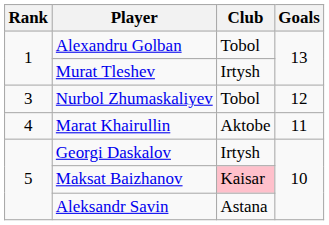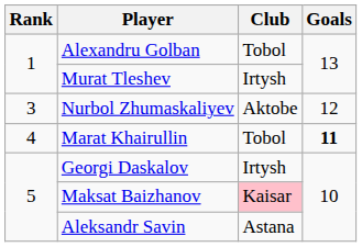Nurbol Zhumaskaliyev | Club: Tobol -> Aktobe
Marat Khairullin | Club: Aktobe -> Tobol
Marat Khairullin | Goals: normal -> bold
